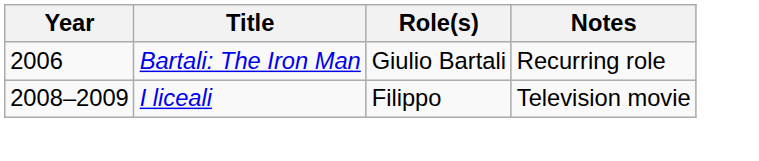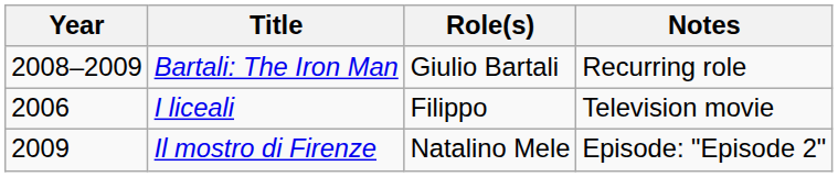Bartali: The Iron Man | Year: 2006 -> 2008–2009
I liceali | Year: 2008–2009 -> 2006
+ row: 2009 | Il mostro di Firenze | Natalino Mele | Episode: "Episode 2"
